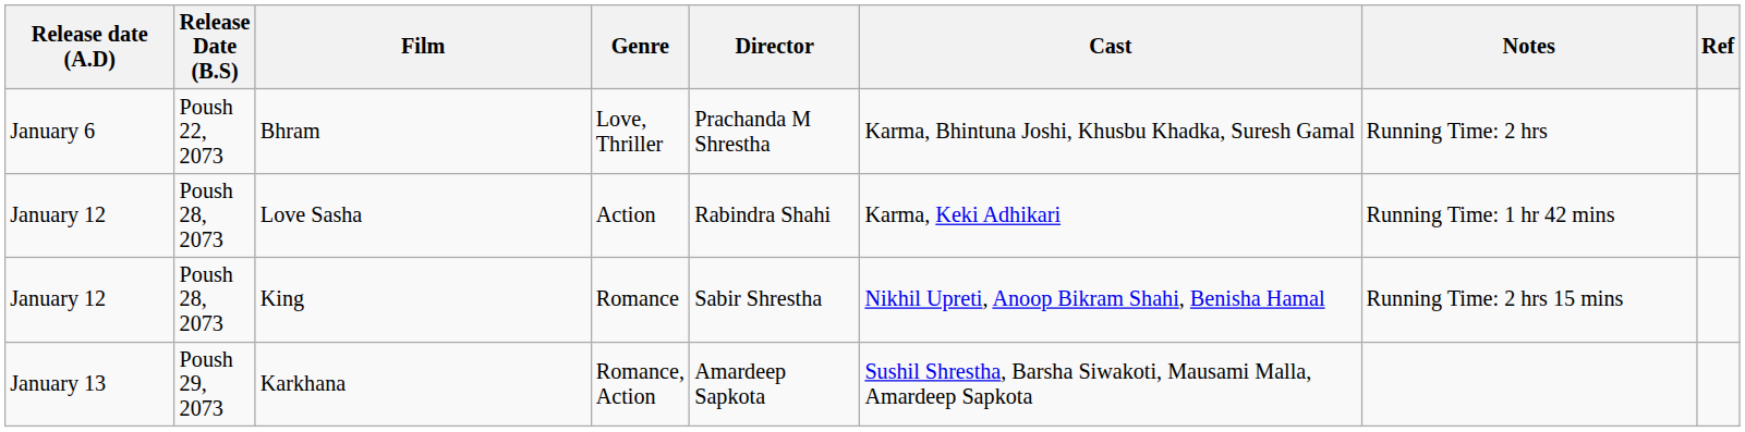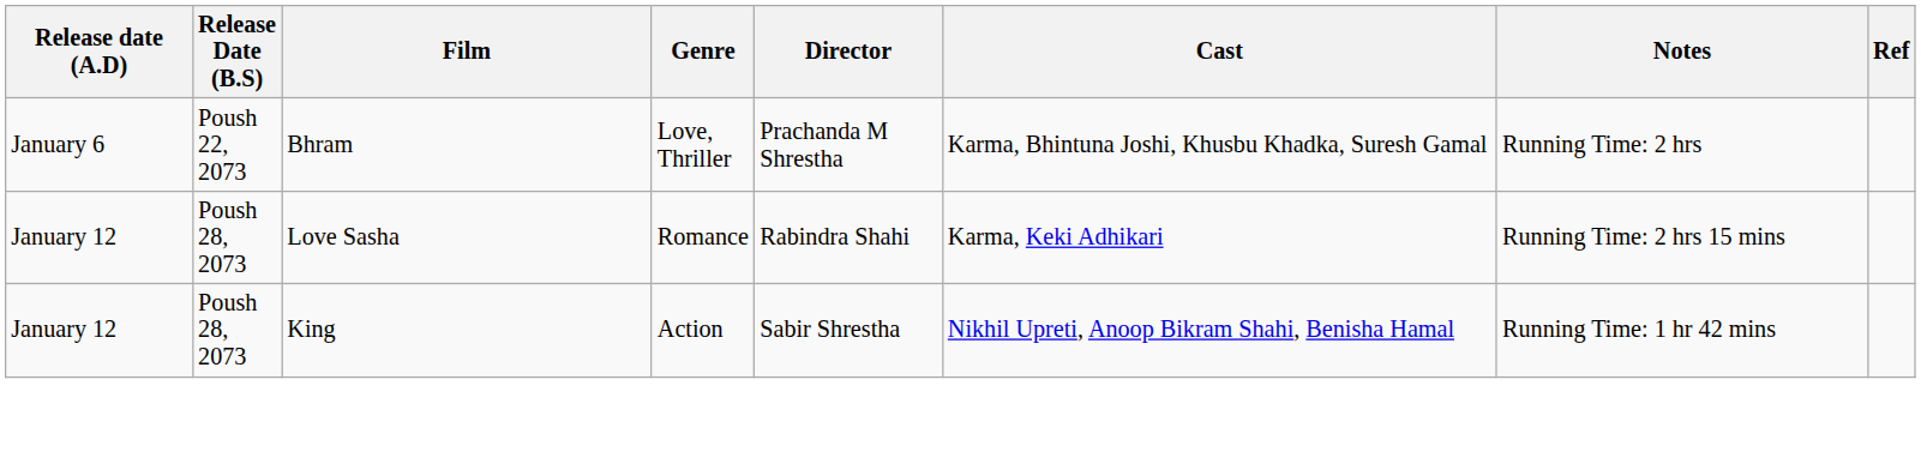Love Sasha | Genre: Action -> Romance
Love Sasha | Notes: Running Time: 1 hr 42 mins -> Running Time: 2 hrs 15 mins
King | Genre: Romance -> Action
King | Notes: Running Time: 2 hrs 15 mins -> Running Time: 1 hr 42 mins
- row: January 13 | Poush 29, 2073 | Karkhana | Romance, Action | Amardeep Sapkota | Sushil Shrestha, Barsha Siwakoti, Mausami Malla, Amardeep Sapkota
